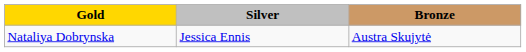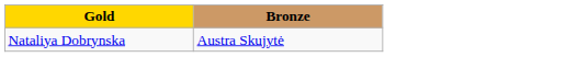- column: Silver | Jessica Ennis
